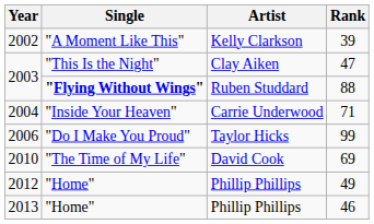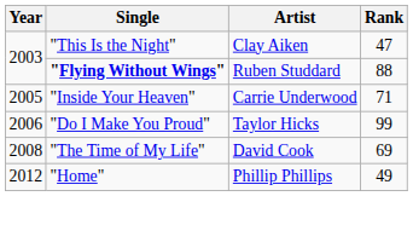- row: 2002 | "A Moment Like This" | Kelly Clarkson | 39
71 | Year: 2004 -> 2005
69 | Year: 2010 -> 2008
- row: 2013 | "Home" | Phillip Phillips | 46
